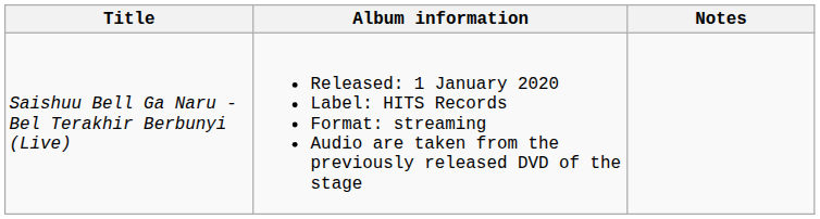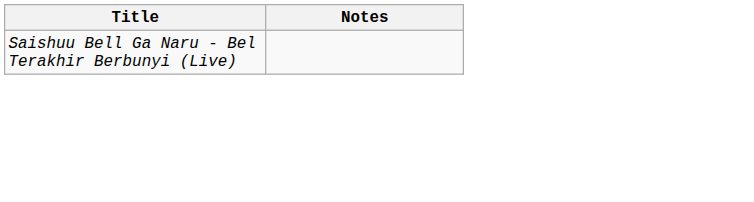- column: Album information | Released: 1 January 2020 Label: HITS Records Format: streaming Audio are taken from the previously released DVD of the stage
